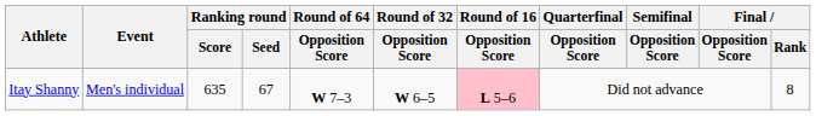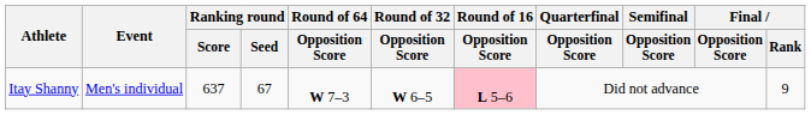Itay Shanny | Ranking round / Score: 635 -> 637
Itay Shanny | Final / Rank: 8 -> 9
